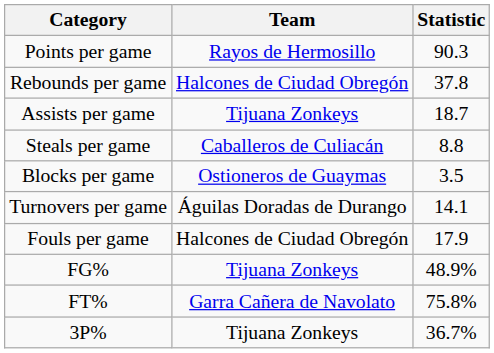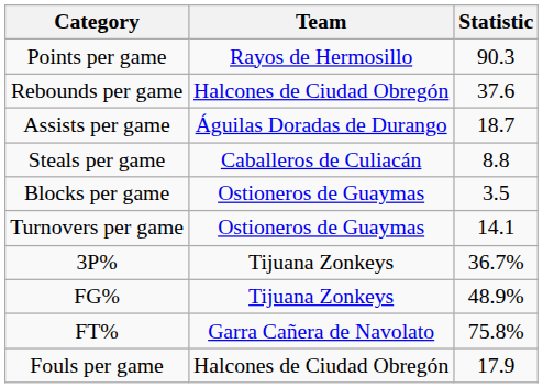Rebounds per game | Statistic: 37.8 -> 37.6
Assists per game | Team: Tijuana Zonkeys -> Águilas Doradas de Durango
Turnovers per game | Team: Águilas Doradas de Durango -> Ostioneros de Guaymas
rows swapped: Fouls per game <-> 3P%
